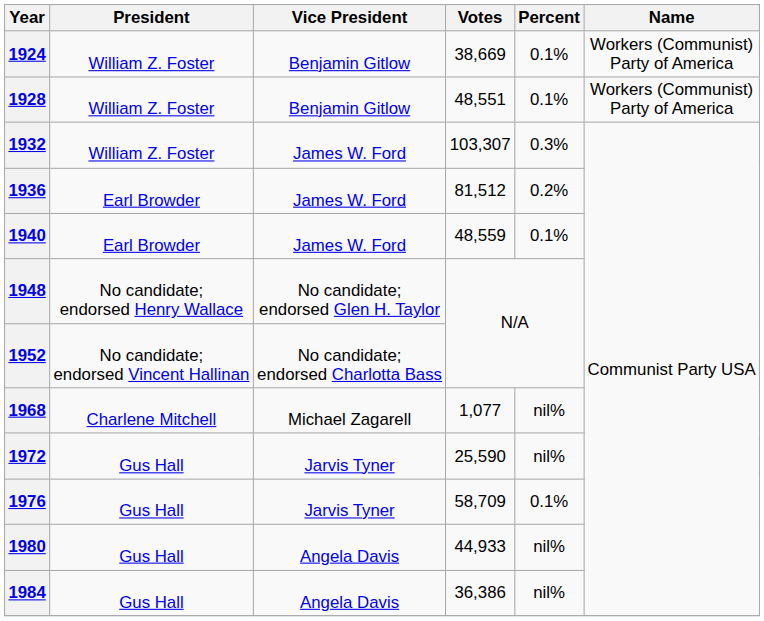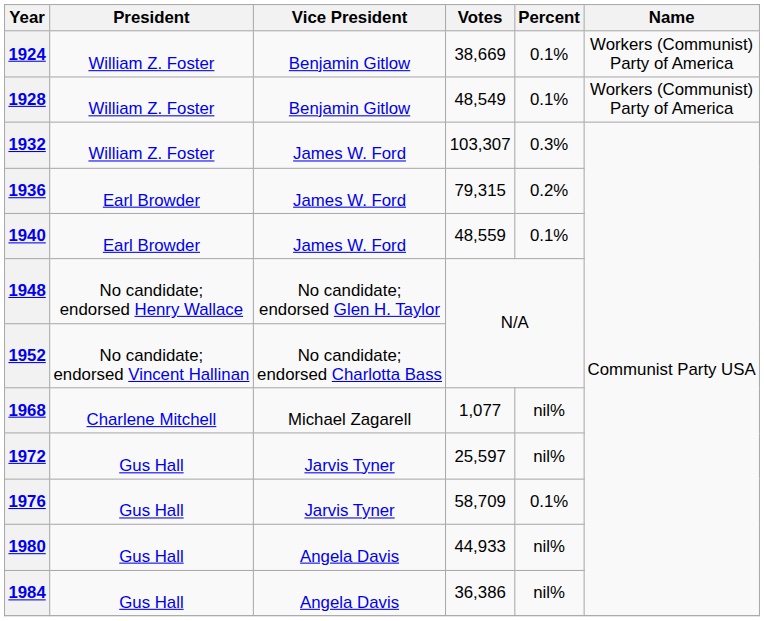1928 | Votes: 48,551 -> 48,549
1936 | Votes: 81,512 -> 79,315
1972 | Votes: 25,590 -> 25,597
